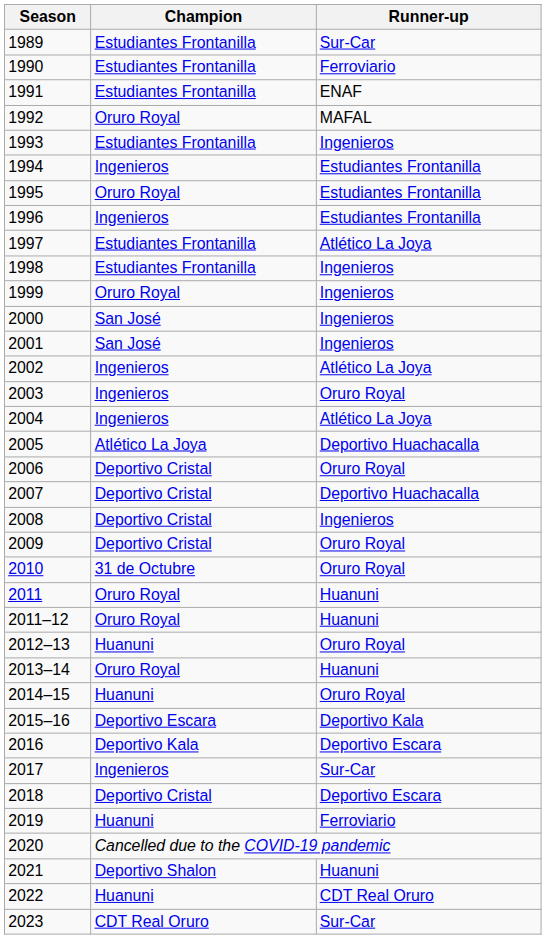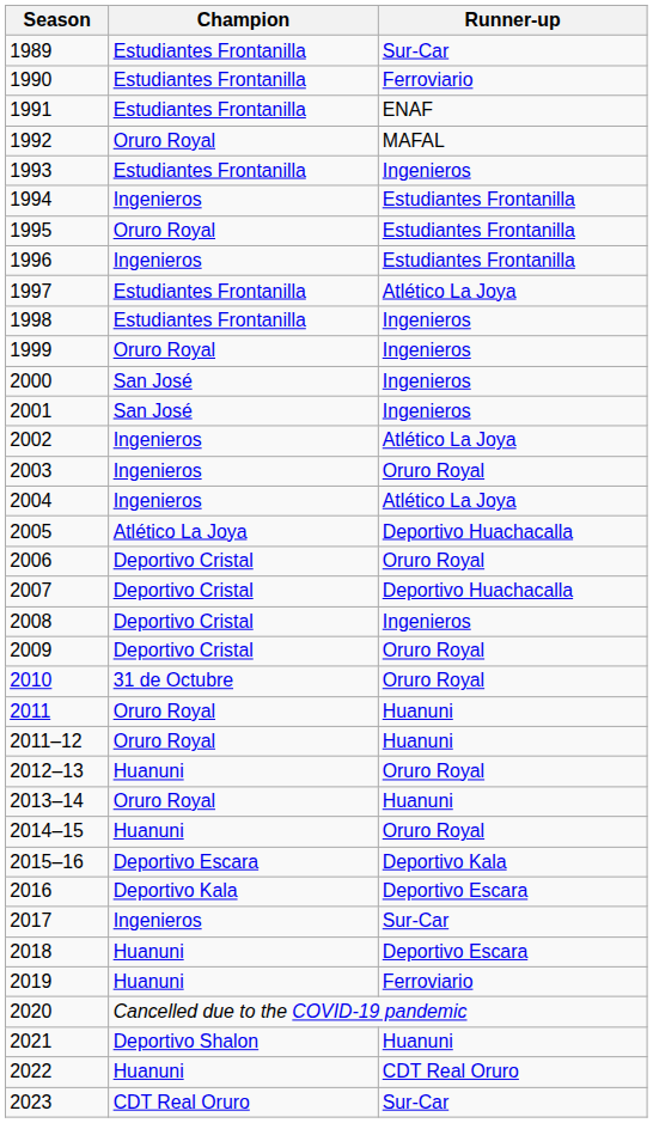2018 | Champion: Deportivo Cristal -> Huanuni
